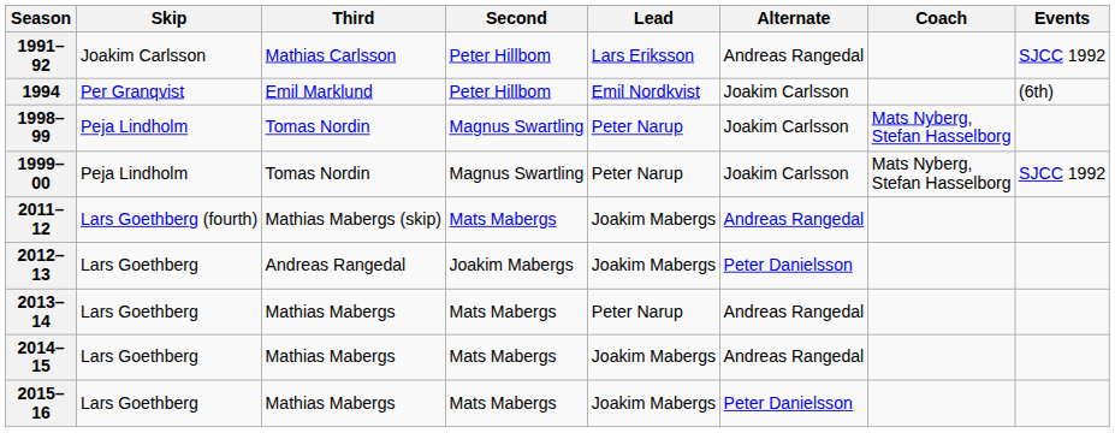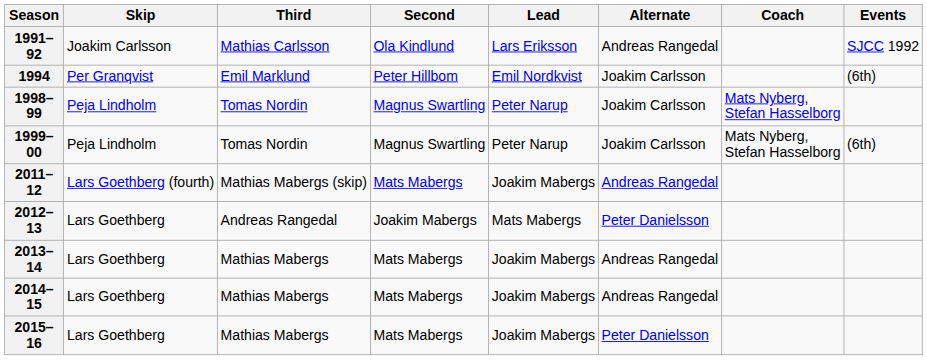1991–92 | Second: Peter Hillbom -> Ola Kindlund
1999–00 | Events: SJСС 1992 -> (6th)
2012–13 | Lead: Joakim Mabergs -> Mats Mabergs
2013–14 | Lead: Peter Narup -> Joakim Mabergs
